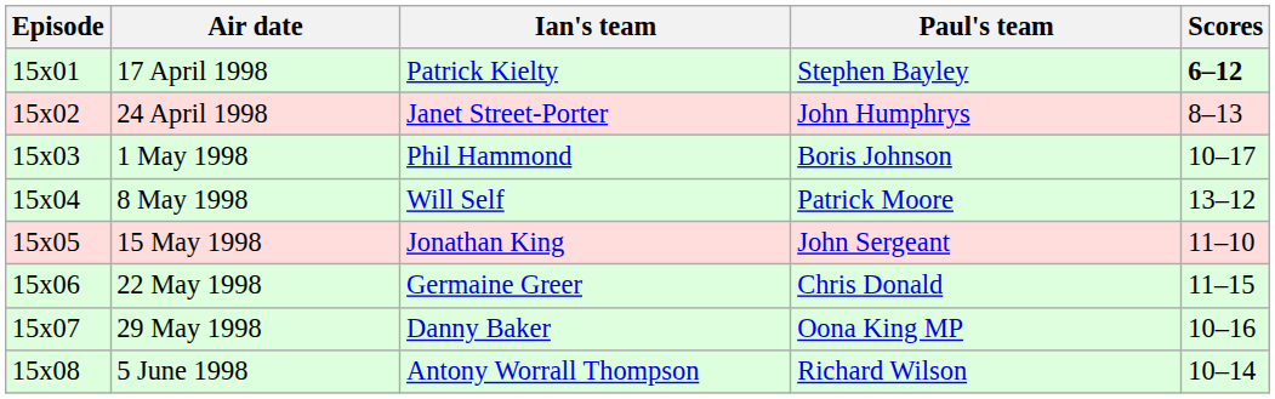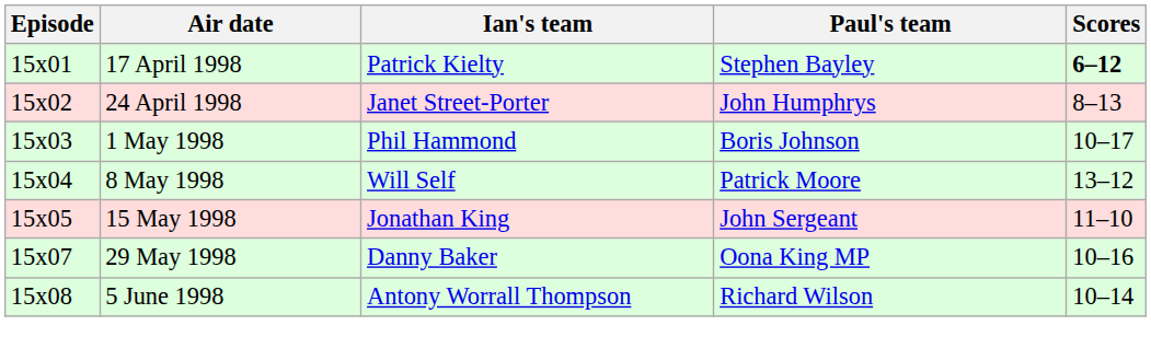- row: 15x06 | 22 May 1998 | Germaine Greer | Chris Donald | 11–15
